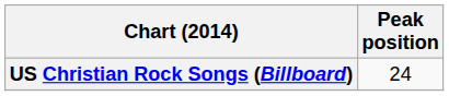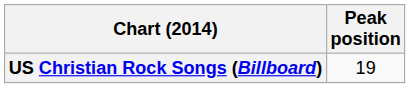US Christian Rock Songs (Billboard) | Peak position: 24 -> 19
